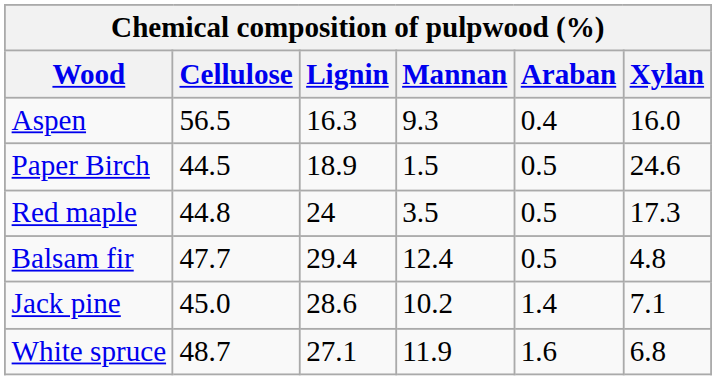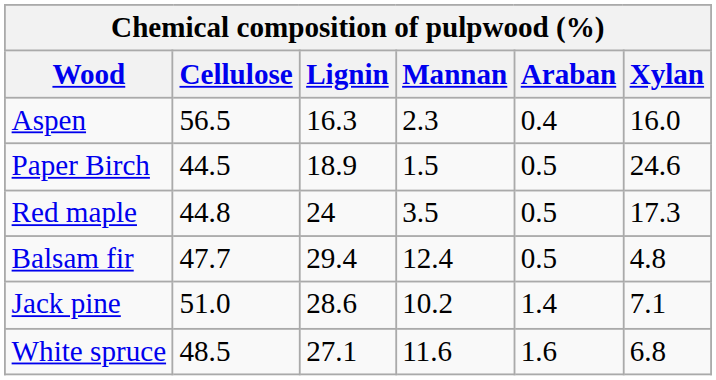Aspen | Mannan: 9.3 -> 2.3
Jack pine | Cellulose: 45.0 -> 51.0
White spruce | Cellulose: 48.7 -> 48.5
White spruce | Mannan: 11.9 -> 11.6
